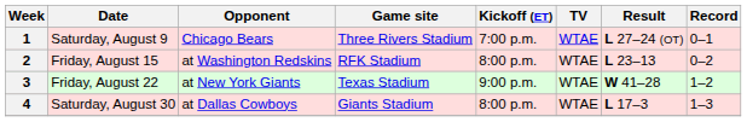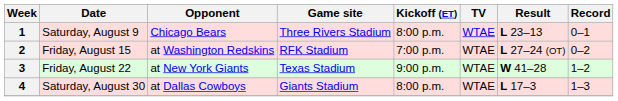1 | Kickoff (ET): 7:00 p.m. -> 8:00 p.m.
1 | Result: L 27–24 (OT) -> L 23–13
2 | Kickoff (ET): 8:00 p.m. -> 7:00 p.m.
2 | Result: L 23–13 -> L 27–24 (OT)
